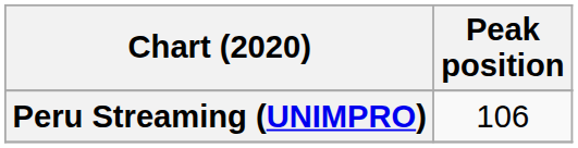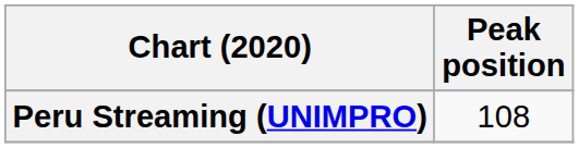Peru Streaming (UNIMPRO) | Peak position: 106 -> 108
